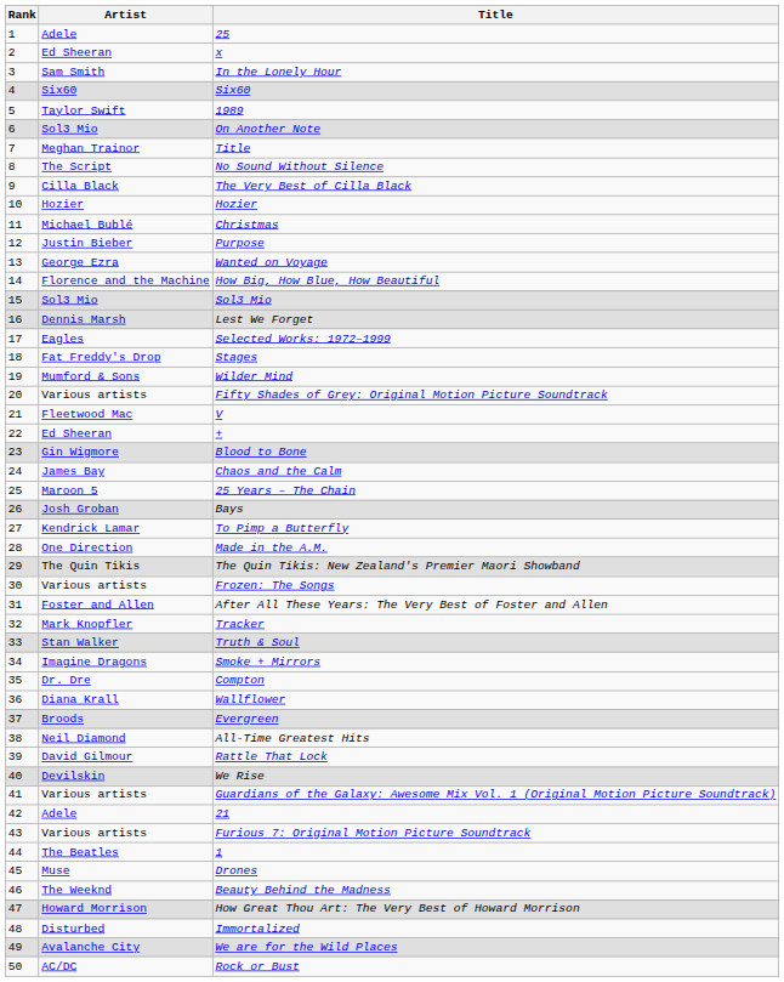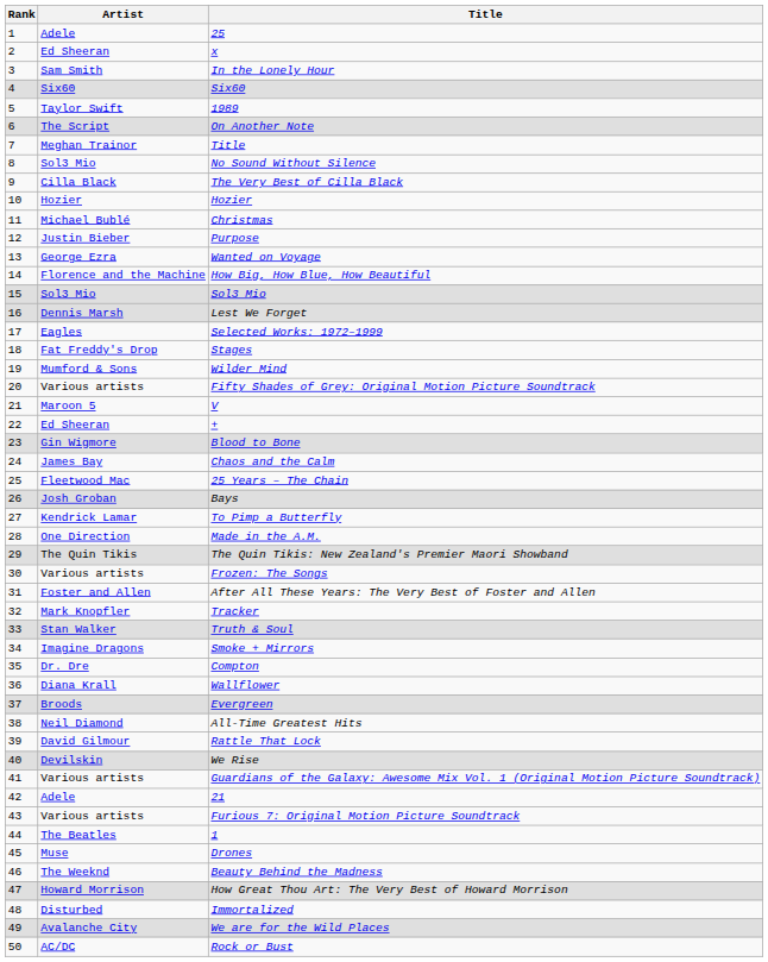On Another Note | Artist: Sol3 Mio -> The Script
No Sound Without Silence | Artist: The Script -> Sol3 Mio
V | Artist: Fleetwood Mac -> Maroon 5
25 Years – The Chain | Artist: Maroon 5 -> Fleetwood Mac
